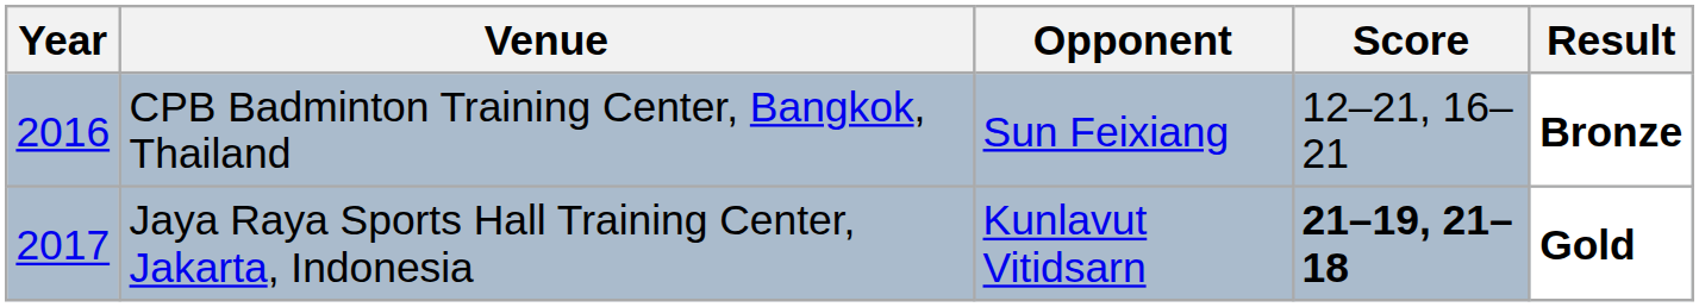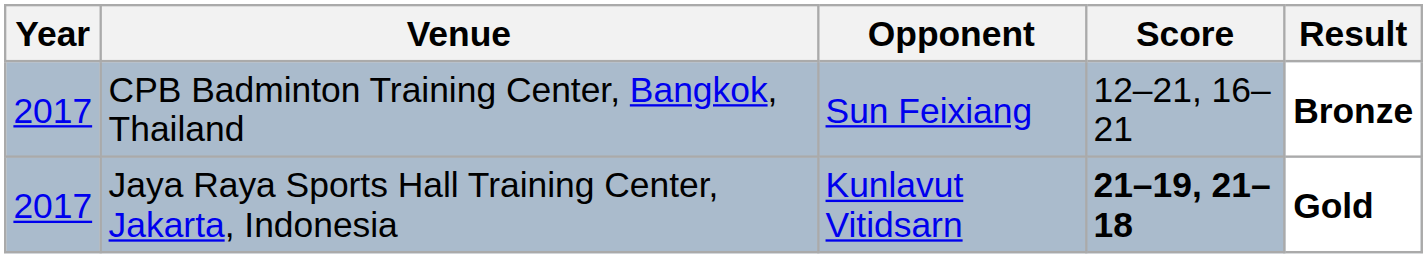CPB Badminton Training Center, Bangkok, Thailand | Year: 2016 -> 2017
